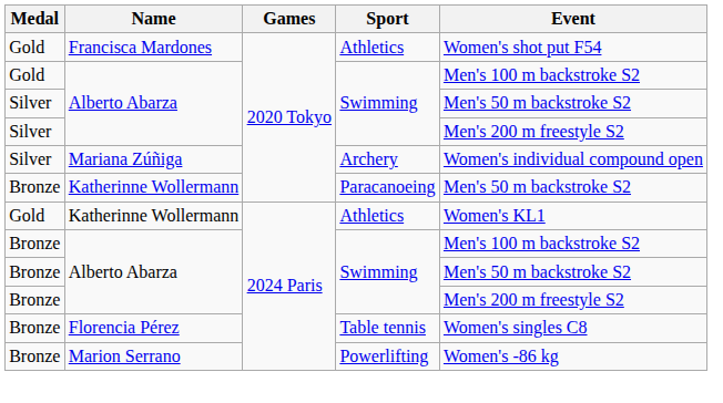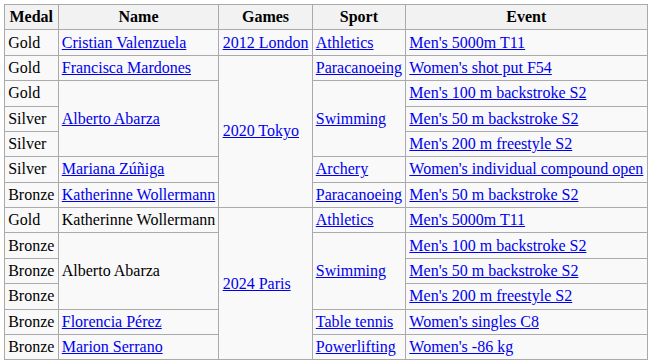+ row: Gold | Cristian Valenzuela | 2012 London | Athletics | Men's 5000m T11
Francisca Mardones | Sport: Athletics -> Paracanoeing
Gold / Katherinne Wollermann | Event: Women's KL1 -> Men's 5000m T11
